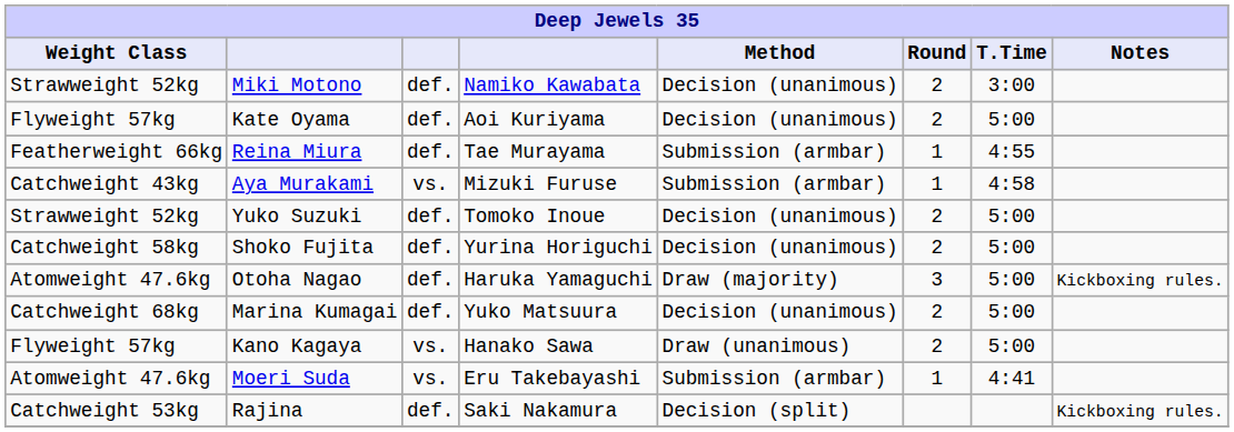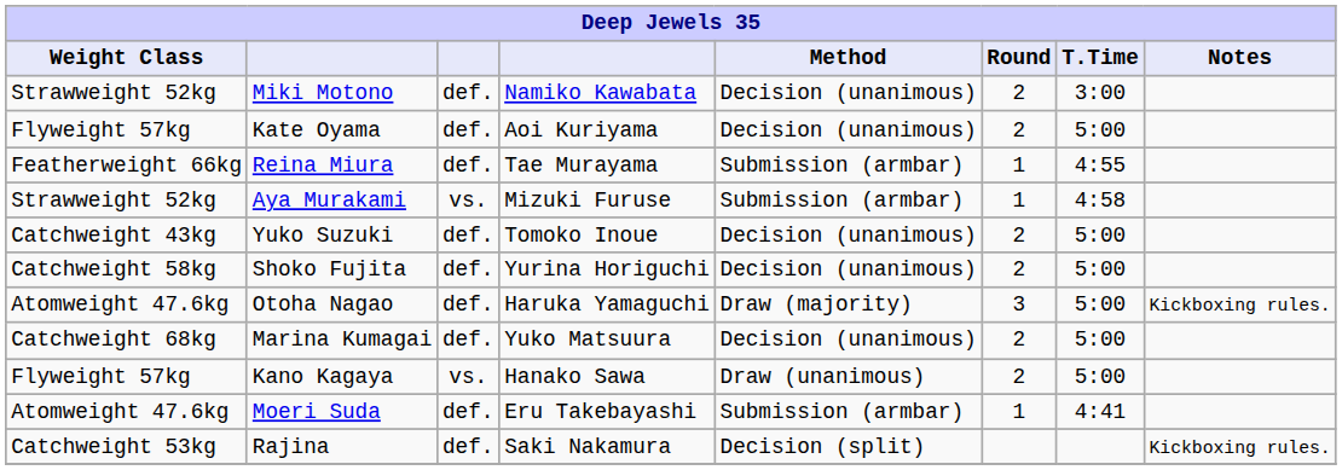Aya Murakami | Weight Class: Catchweight 43kg -> Strawweight 52kg
Yuko Suzuki | Weight Class: Strawweight 52kg -> Catchweight 43kg
Moeri Suda | column 3: vs. -> def.
